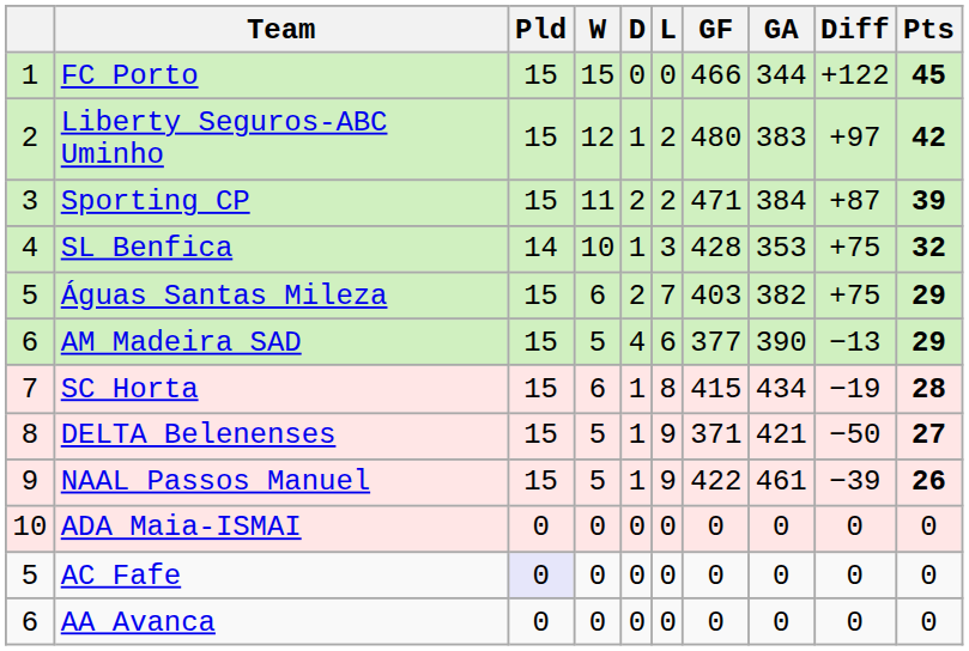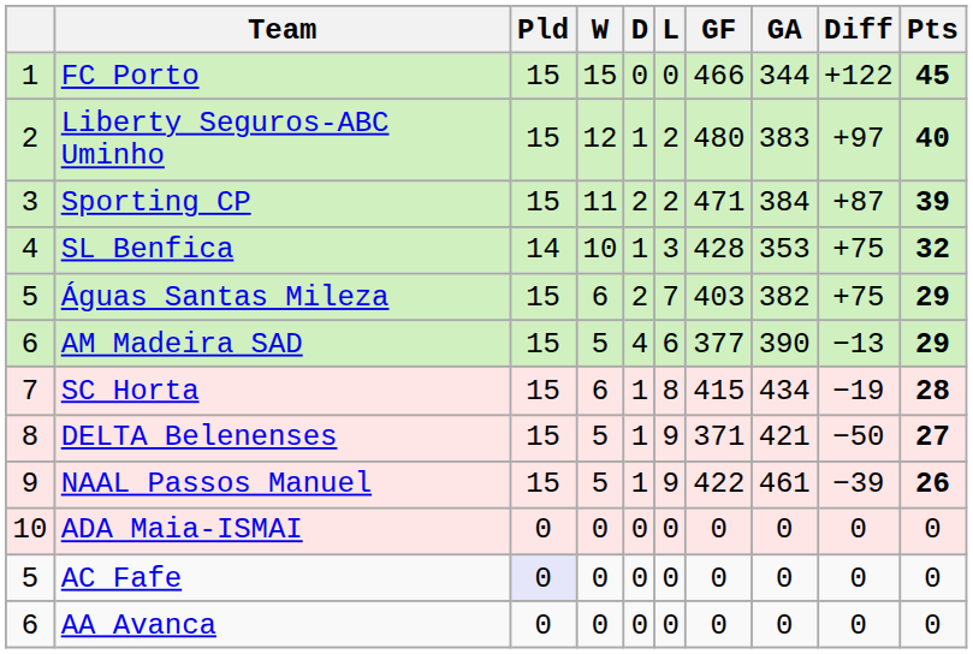Liberty Seguros-ABC Uminho | Pts: 42 -> 40
